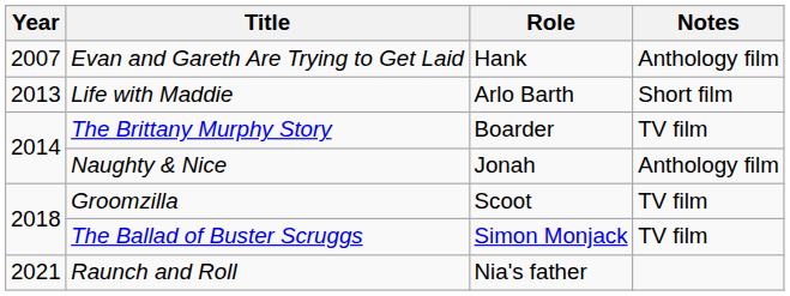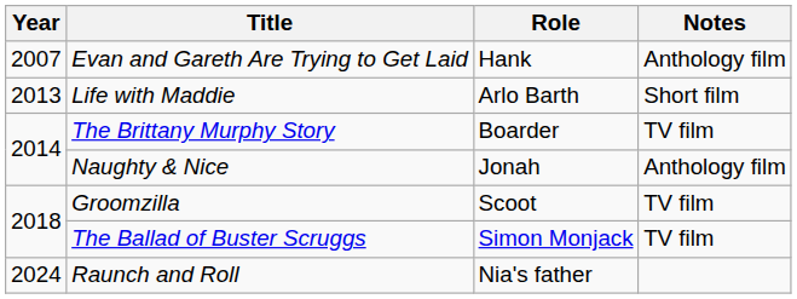Raunch and Roll | Year: 2021 -> 2024
